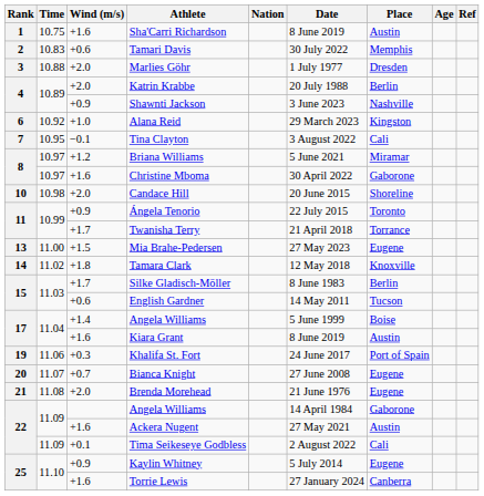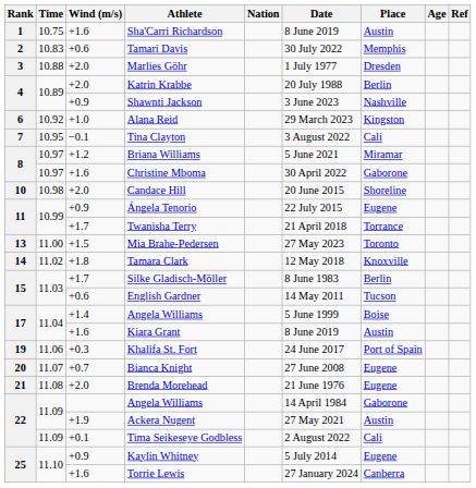Ángela Tenorio | Place: Toronto -> Eugene
Mia Brahe-Pedersen | Place: Eugene -> Toronto
Ackera Nugent | Wind (m/s): +1.6 -> +1.9
